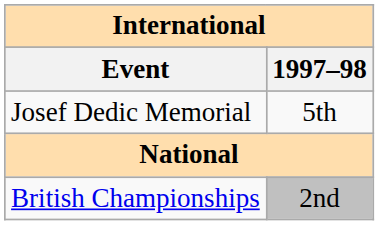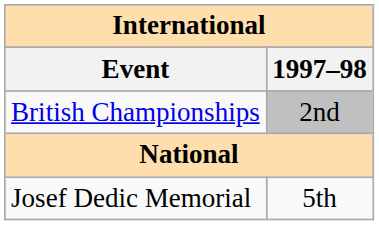rows swapped: Josef Dedic Memorial <-> British Championships
